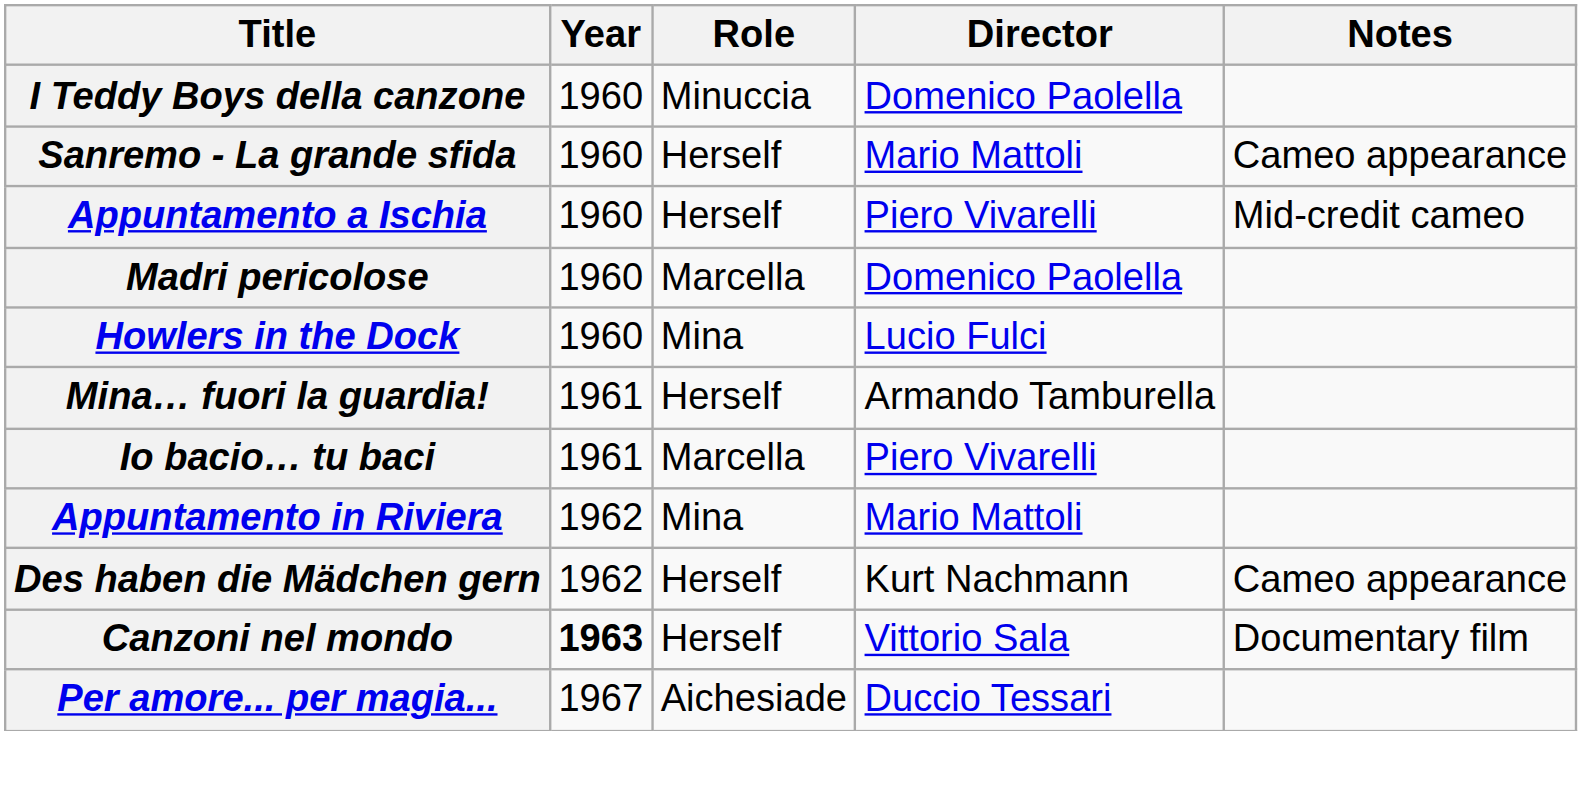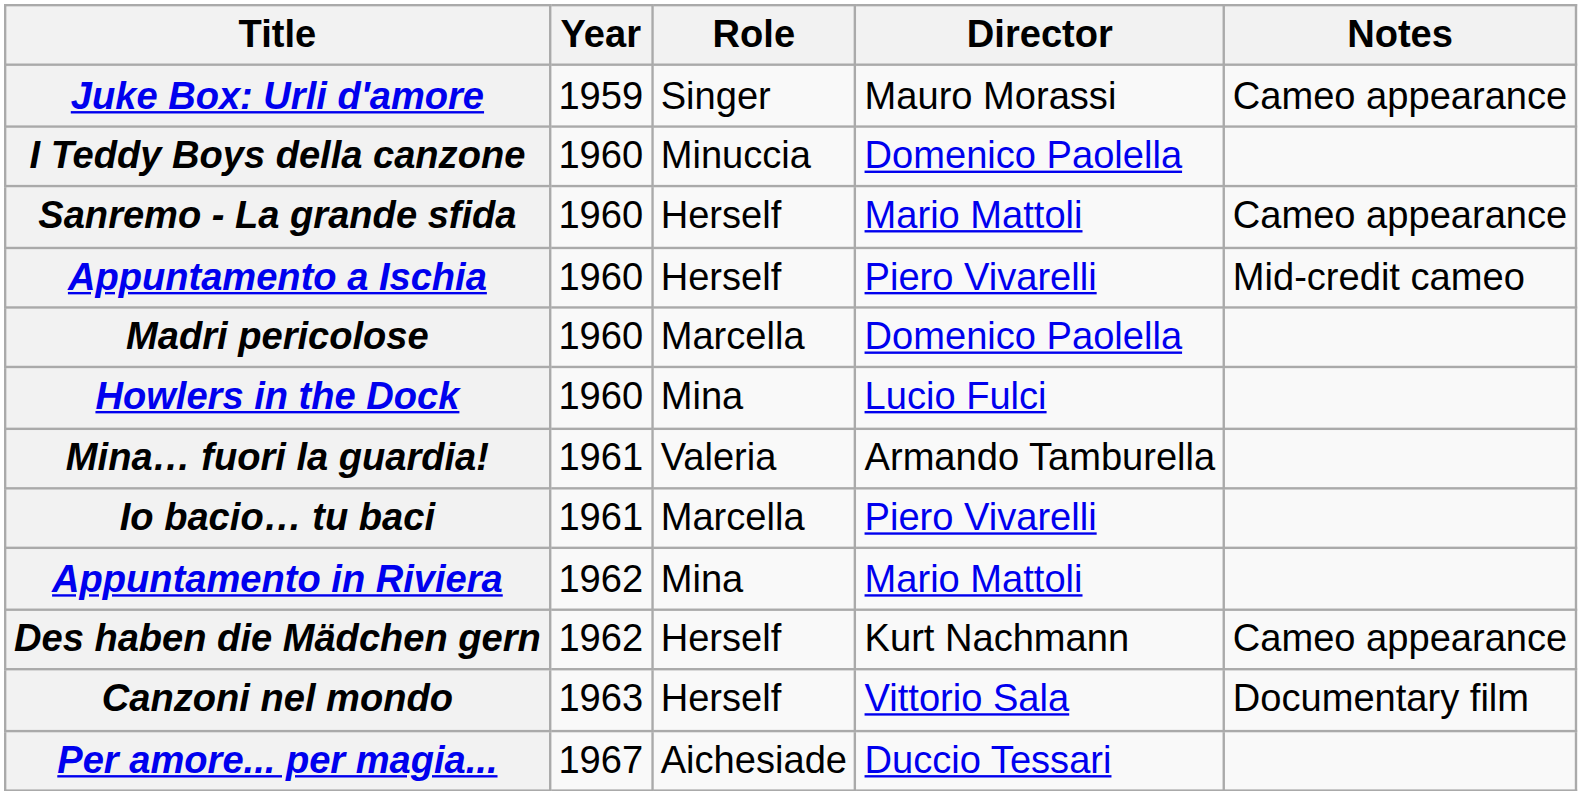+ row: Juke Box: Urli d'amore | 1959 | Singer | Mauro Morassi | Cameo appearance
Mina… fuori la guardia! | Role: Herself -> Valeria
Canzoni nel mondo | Year: bold -> normal
